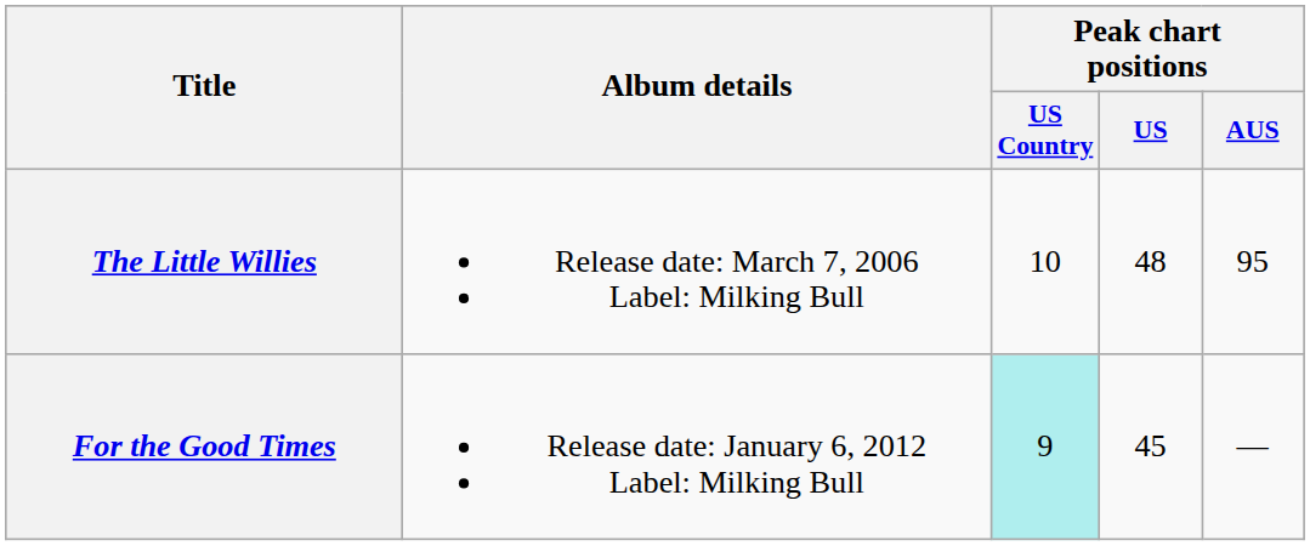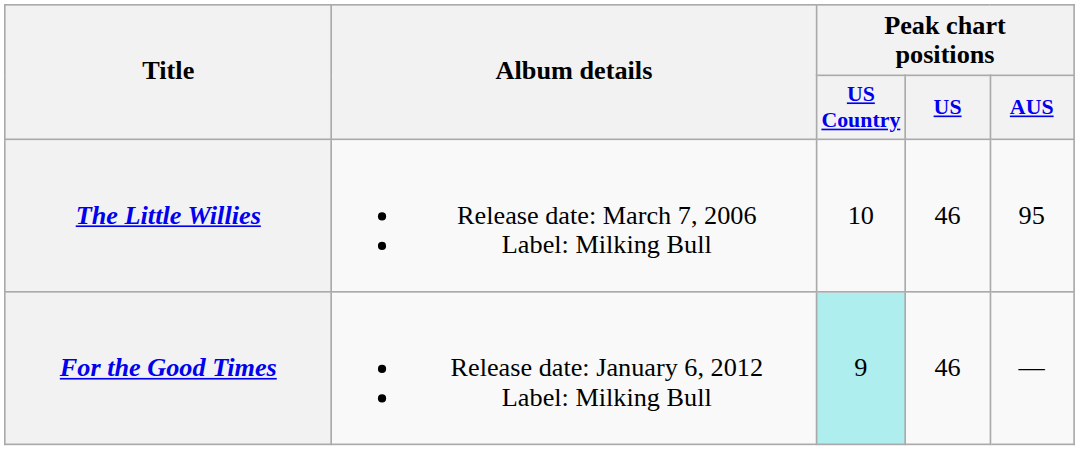The Little Willies | Peak chart positions / US: 48 -> 46
For the Good Times | Peak chart positions / US: 45 -> 46
